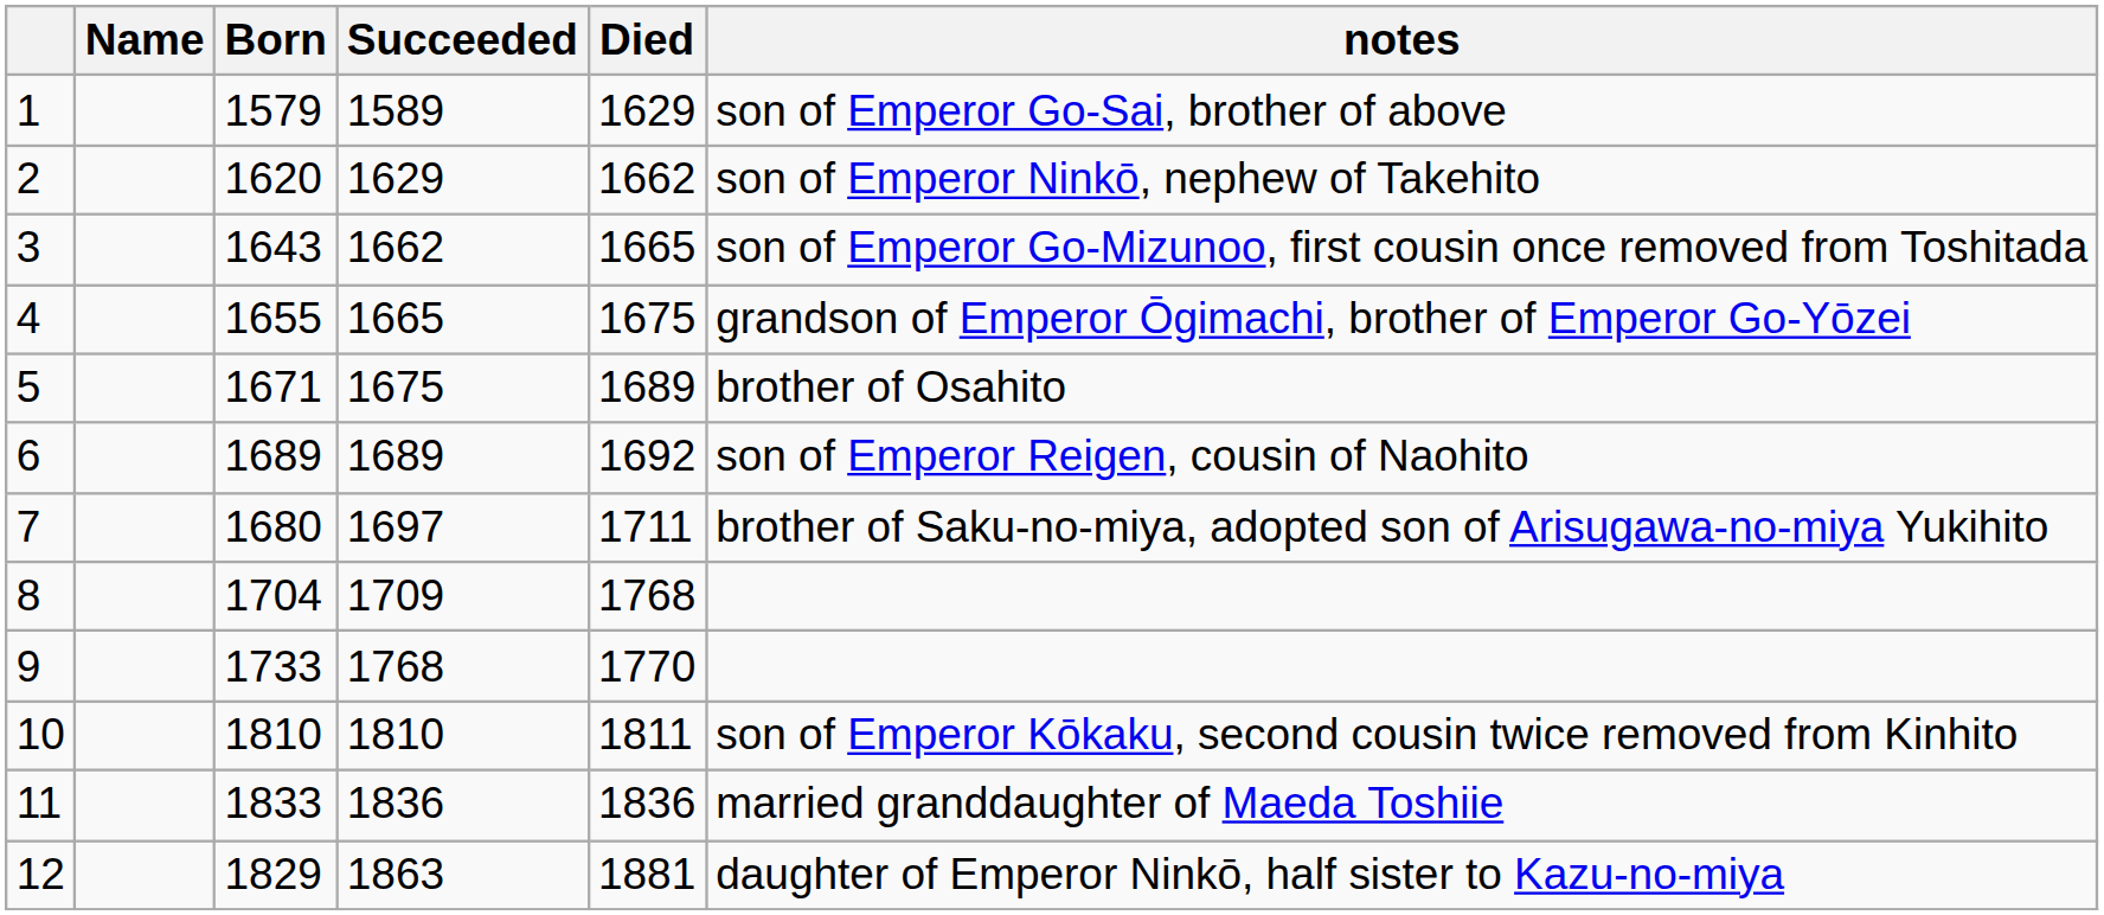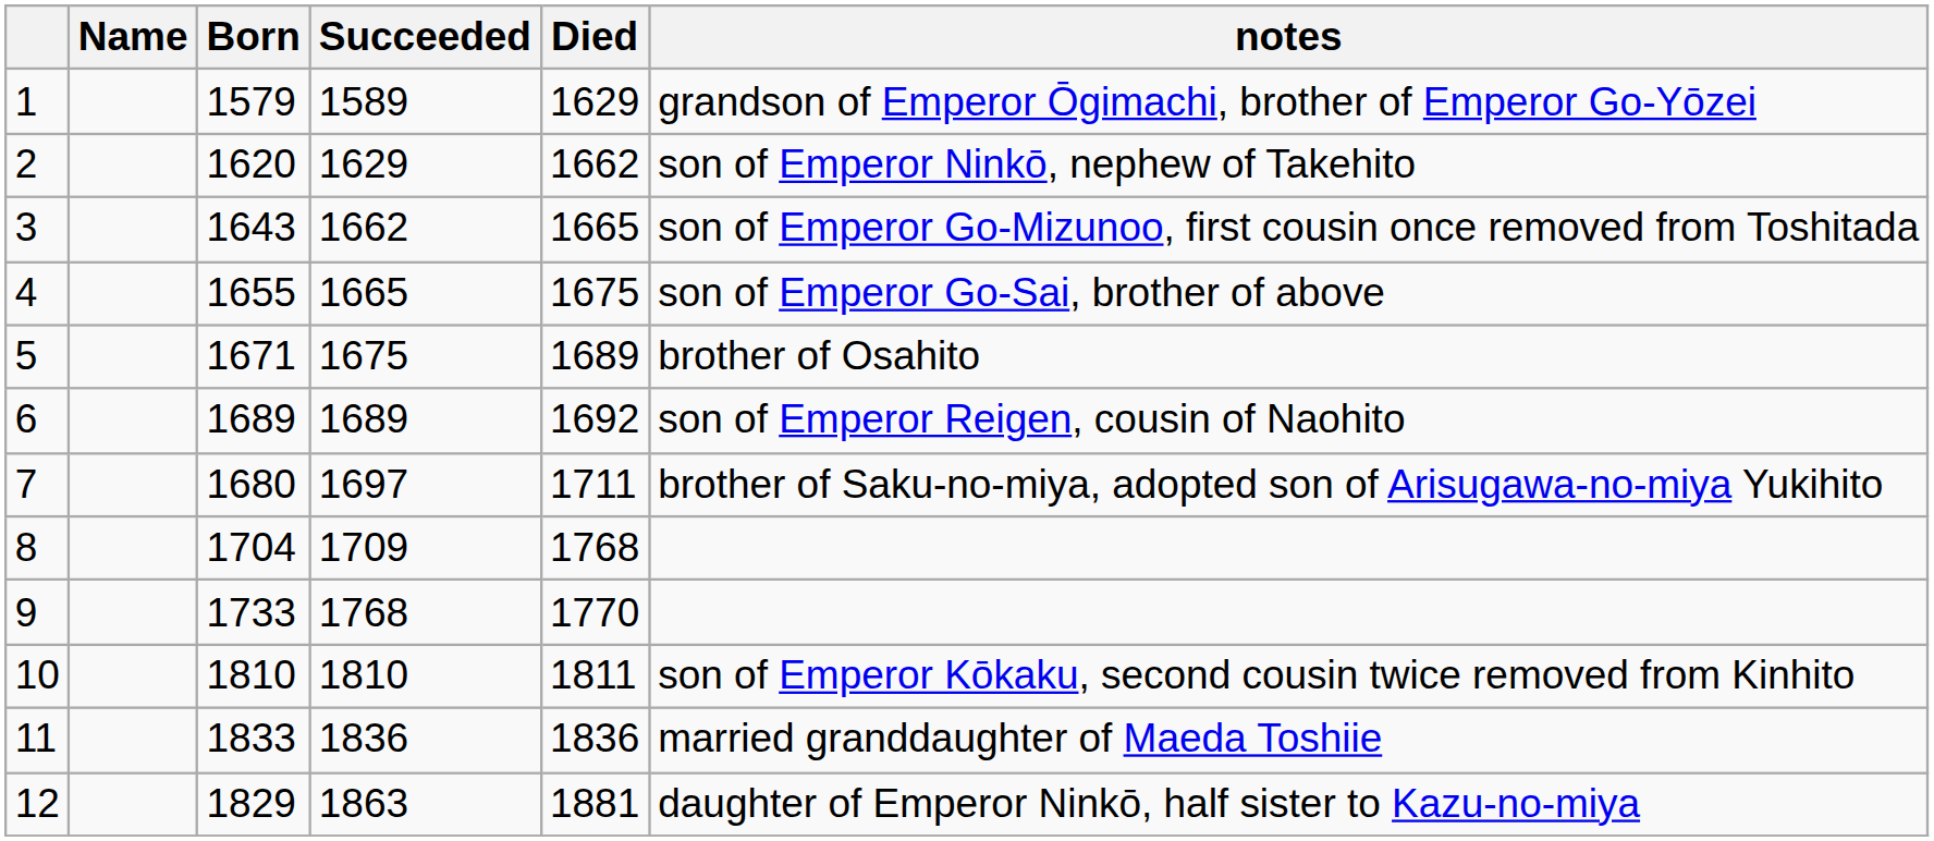1 | notes: son of Emperor Go-Sai, brother of above -> grandson of Emperor Ōgimachi, brother of Emperor Go-Yōzei
4 | notes: grandson of Emperor Ōgimachi, brother of Emperor Go-Yōzei -> son of Emperor Go-Sai, brother of above
